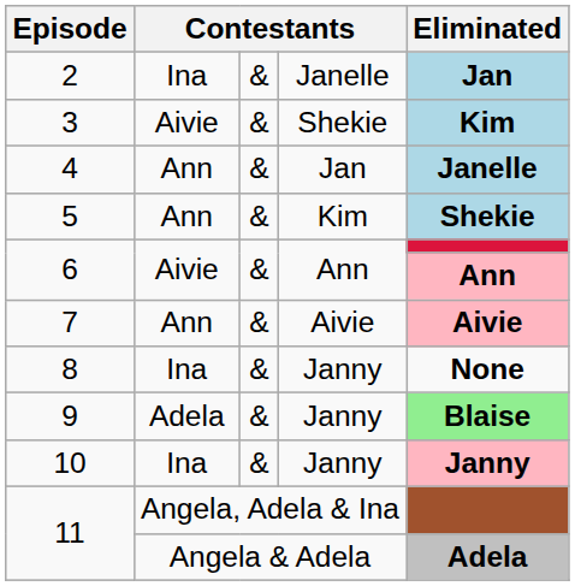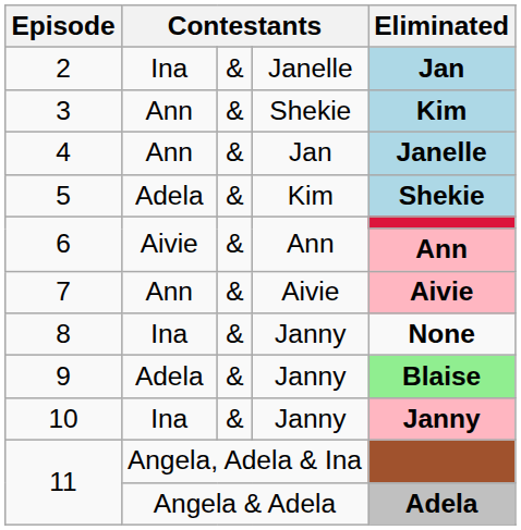3 | column 2: Aivie -> Ann
5 | column 2: Ann -> Adela
